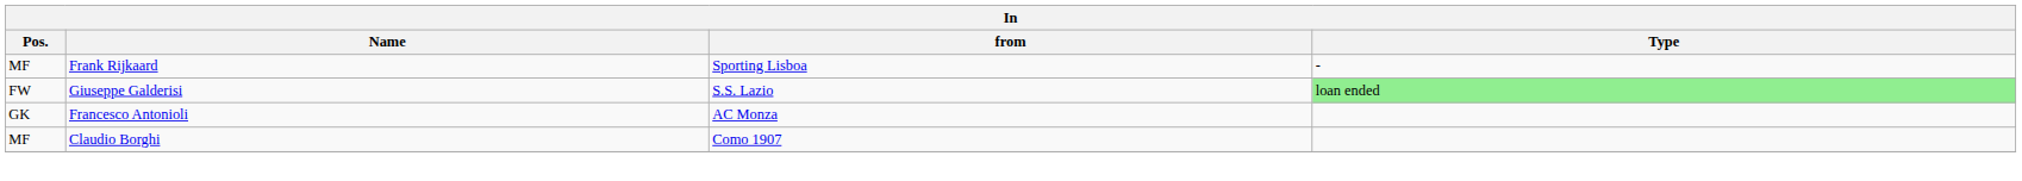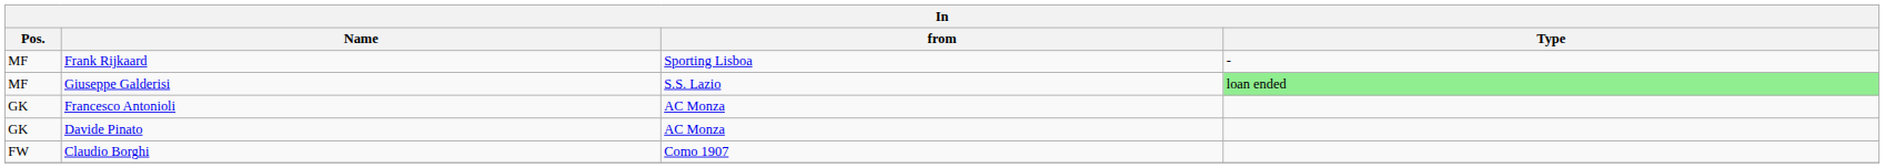Giuseppe Galderisi | Pos.: FW -> MF
+ row: GK | Davide Pinato | AC Monza
Claudio Borghi | Pos.: MF -> FW
